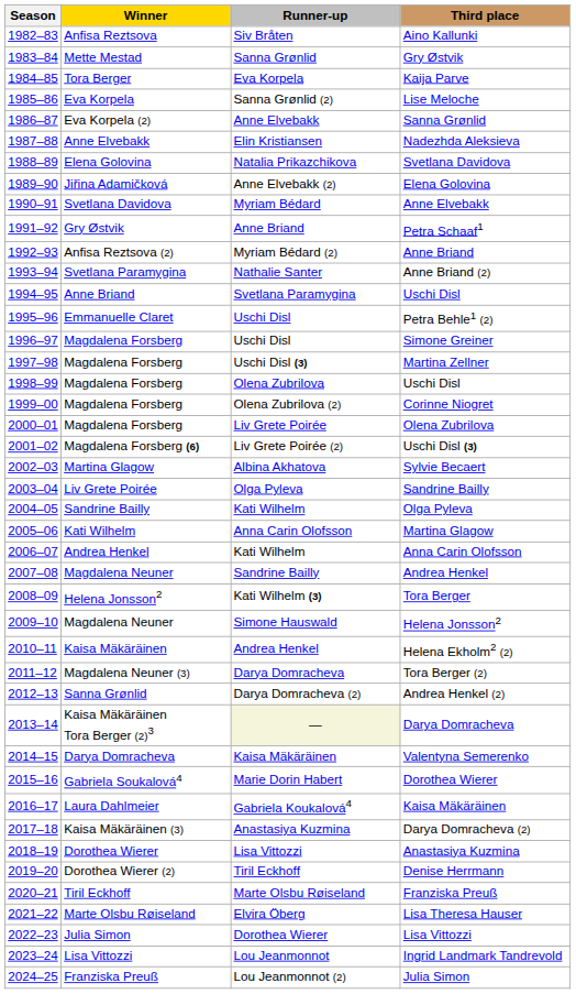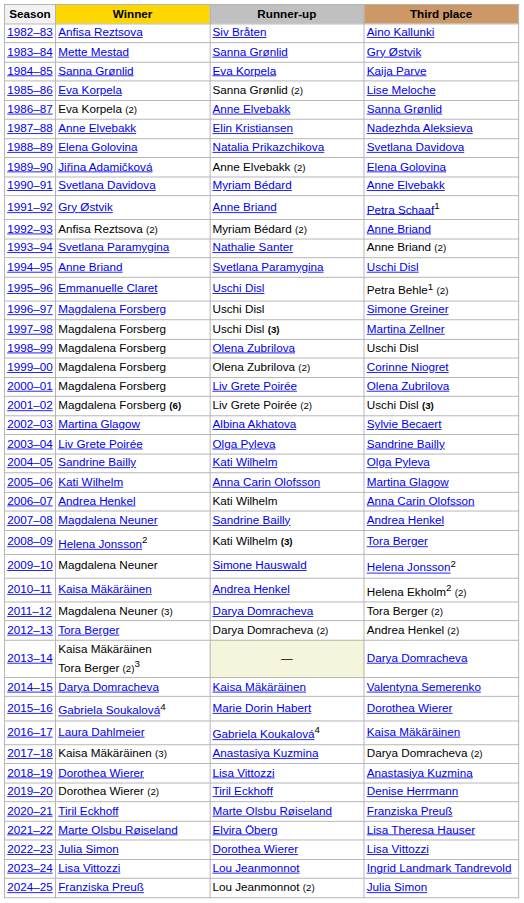Kaija Parve | Winner: Tora Berger -> Sanna Grønlid
Andrea Henkel (2) | Winner: Sanna Grønlid -> Tora Berger
